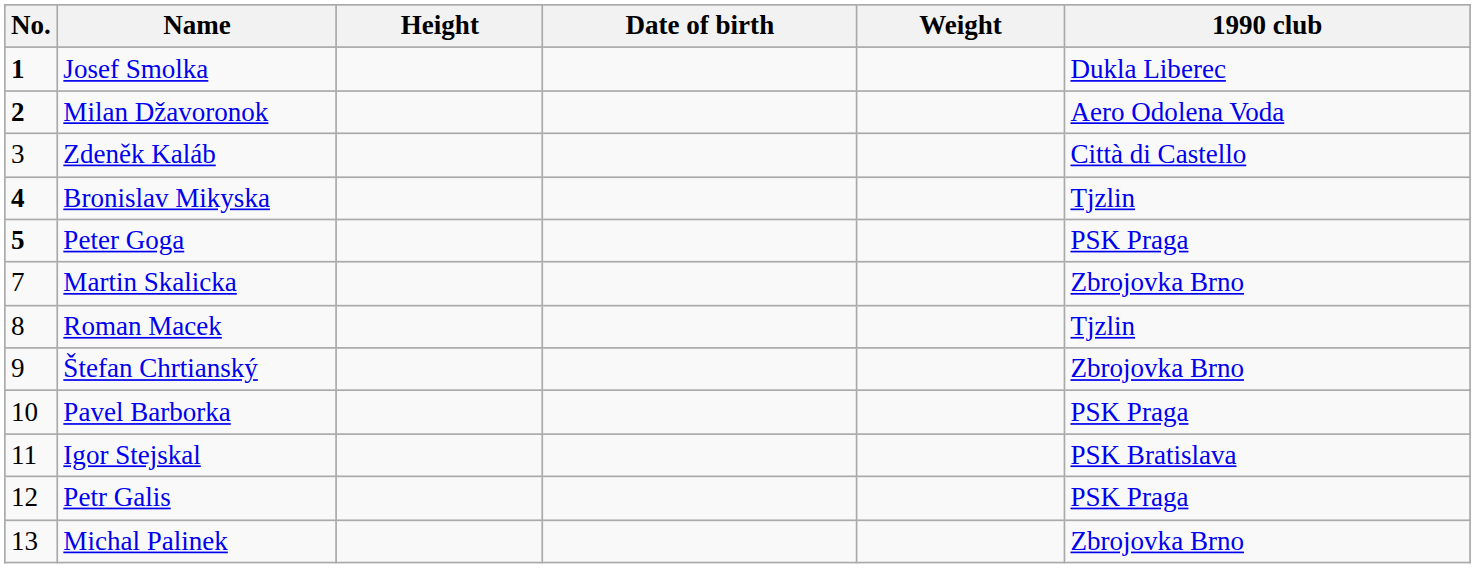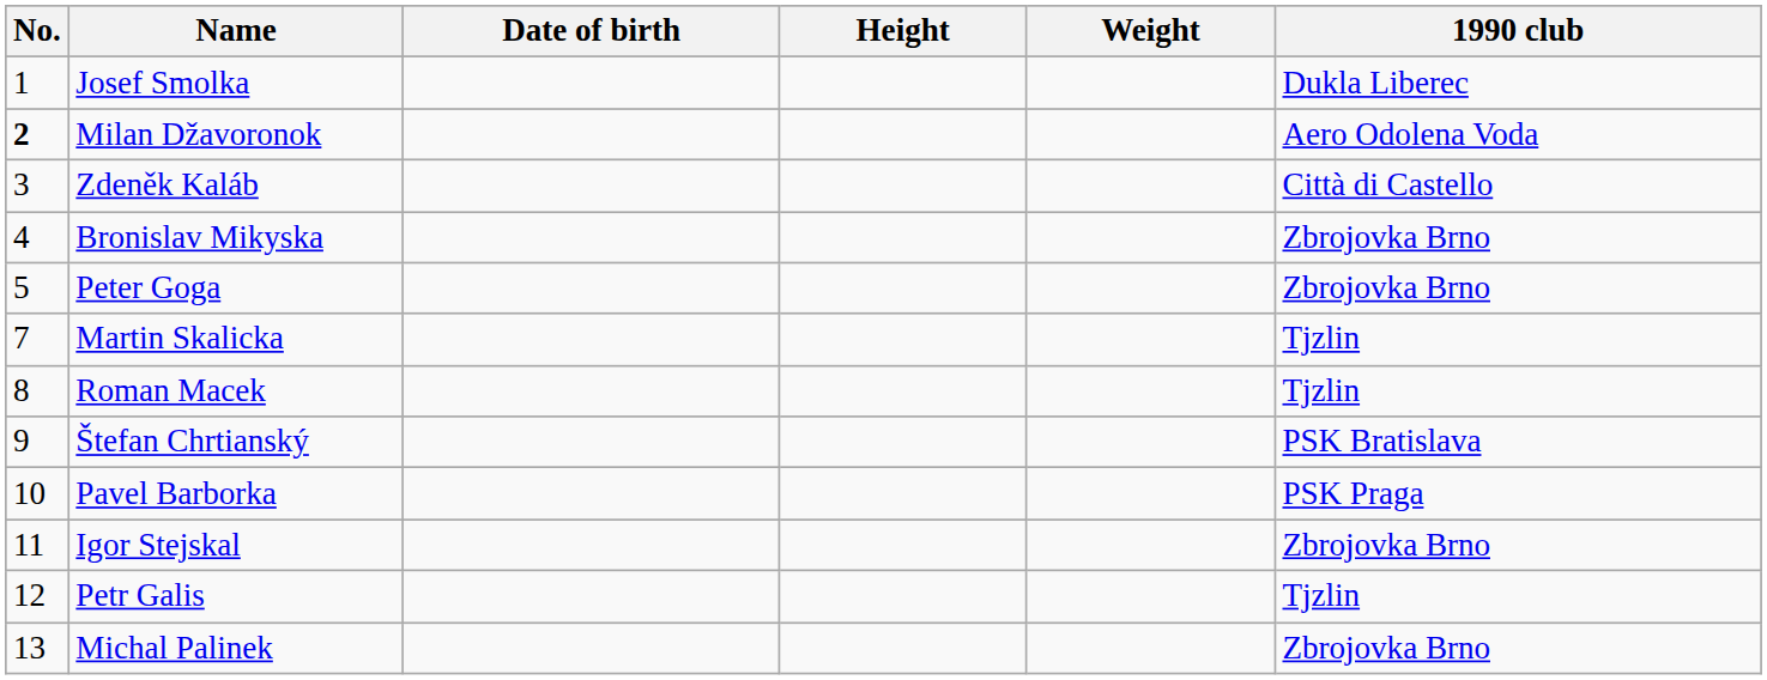columns swapped: Date of birth <-> Height
Josef Smolka | No.: bold -> normal
Bronislav Mikyska | No.: bold -> normal
Bronislav Mikyska | 1990 club: Tjzlin -> Zbrojovka Brno
Peter Goga | No.: bold -> normal
Peter Goga | 1990 club: PSK Praga -> Zbrojovka Brno
Martin Skalicka | 1990 club: Zbrojovka Brno -> Tjzlin
Štefan Chrtianský | 1990 club: Zbrojovka Brno -> PSK Bratislava
Igor Stejskal | 1990 club: PSK Bratislava -> Zbrojovka Brno
Petr Galis | 1990 club: PSK Praga -> Tjzlin
